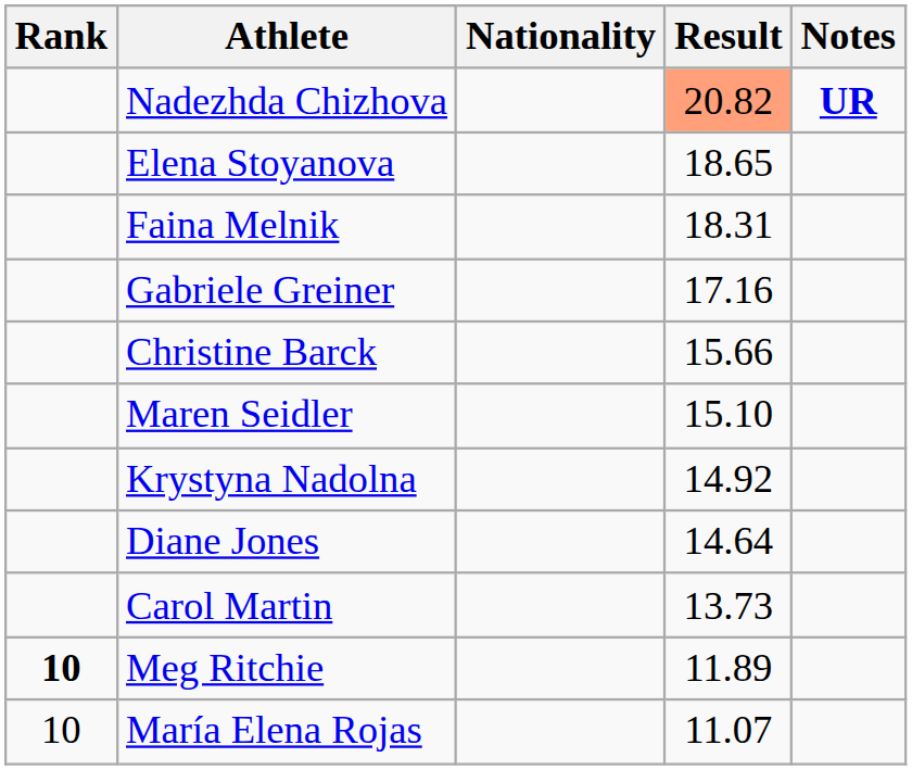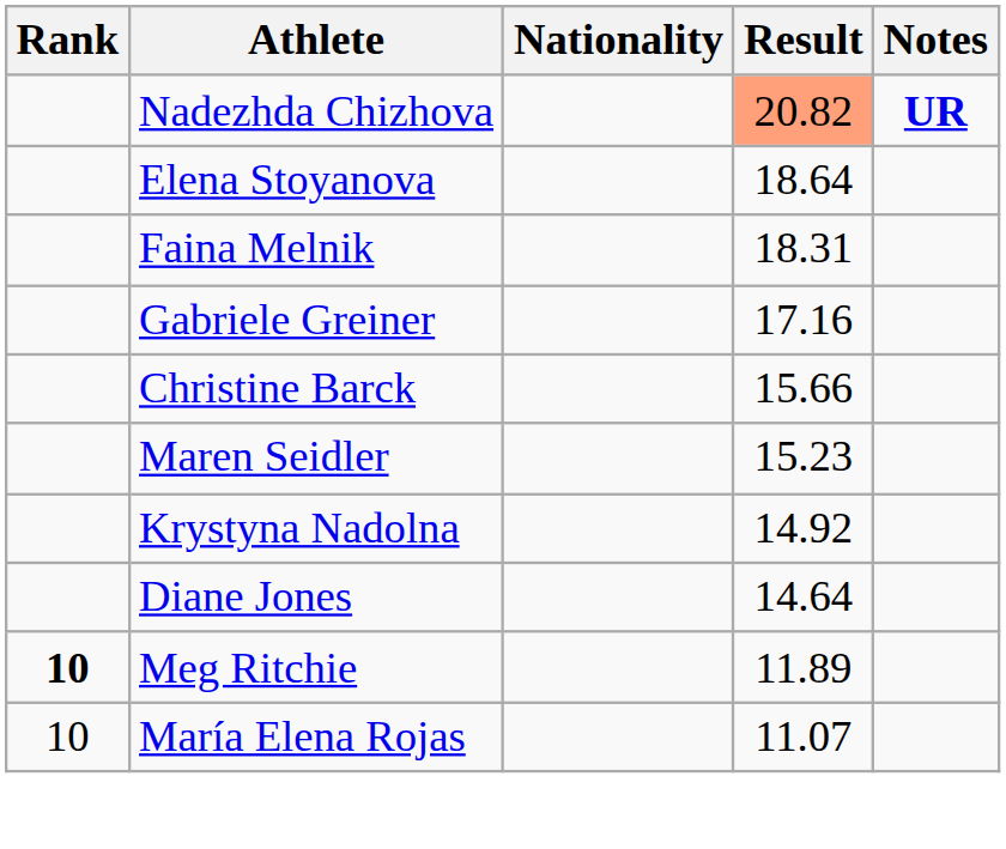Elena Stoyanova | Result: 18.65 -> 18.64
Maren Seidler | Result: 15.10 -> 15.23
- row: Carol Martin | 13.73
